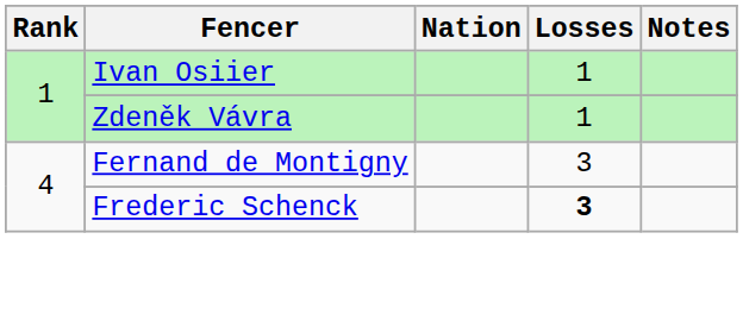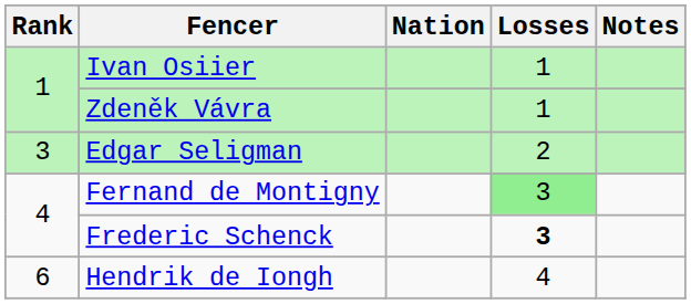+ row: 3 | Edgar Seligman | 2
Fernand de Montigny | Losses: no background -> lightgreen background
+ row: 6 | Hendrik de Iongh | 4
